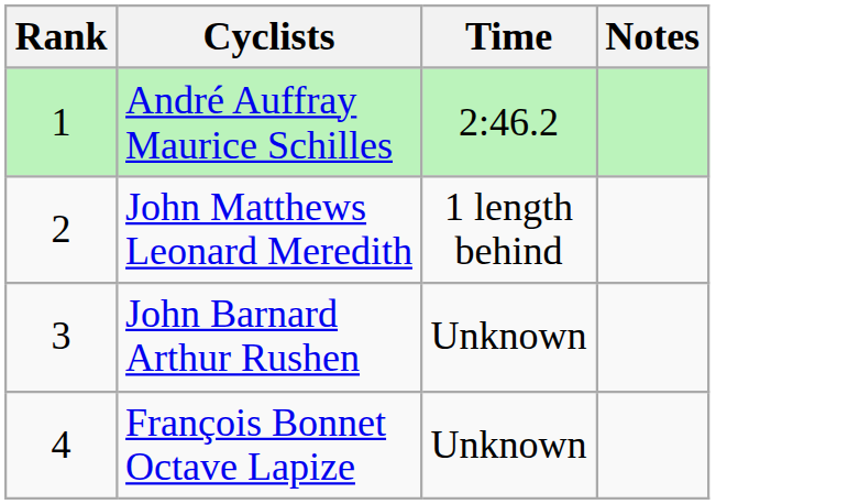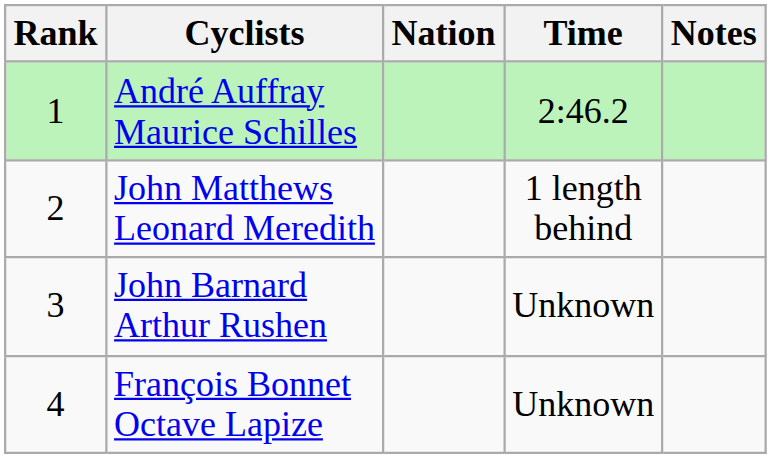+ column: Nation
